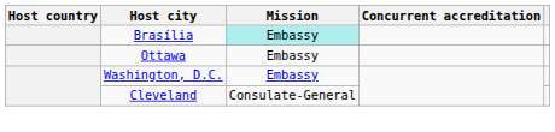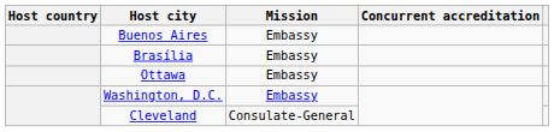+ row: Buenos Aires | Embassy
Brasília | Mission: paleturquoise background -> no background
